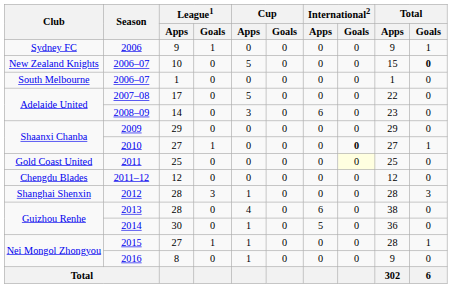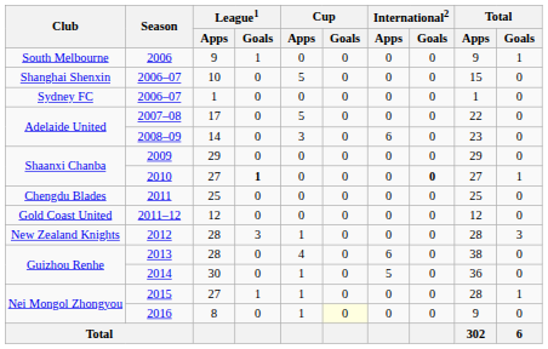2006 | Club: Sydney FC -> South Melbourne
2006–07 / 10 | Club: New Zealand Knights -> Shanghai Shenxin
2006–07 / 10 | Total / Goals: bold -> normal
2006–07 / 1 | Club: South Melbourne -> Sydney FC
2010 | League1 / Goals: normal -> bold
2011 | Club: Gold Coast United -> Chengdu Blades
2011 | International2 / Goals: lightyellow background -> no background
2011–12 | Club: Chengdu Blades -> Gold Coast United
2012 | Club: Shanghai Shenxin -> New Zealand Knights
2016 | Cup / Goals: no background -> lightyellow background
